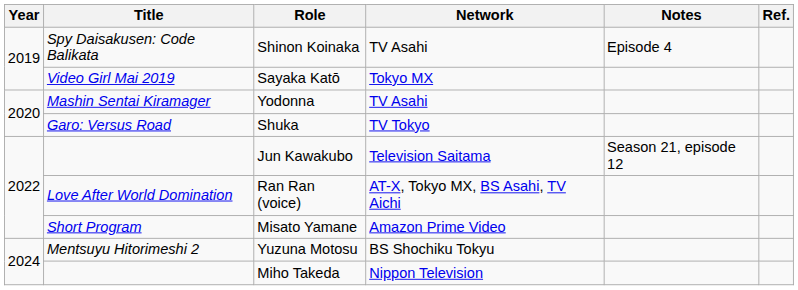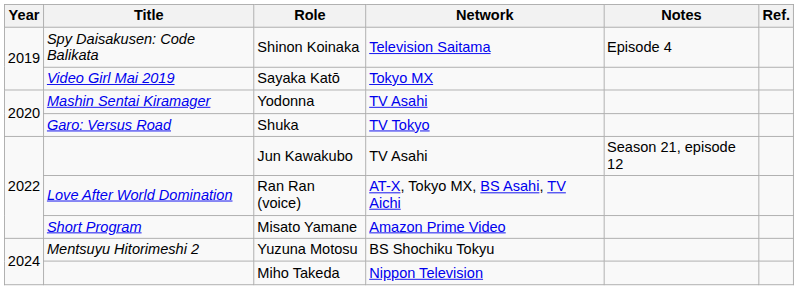Shinon Koinaka | Network: TV Asahi -> Television Saitama
Jun Kawakubo | Network: Television Saitama -> TV Asahi
